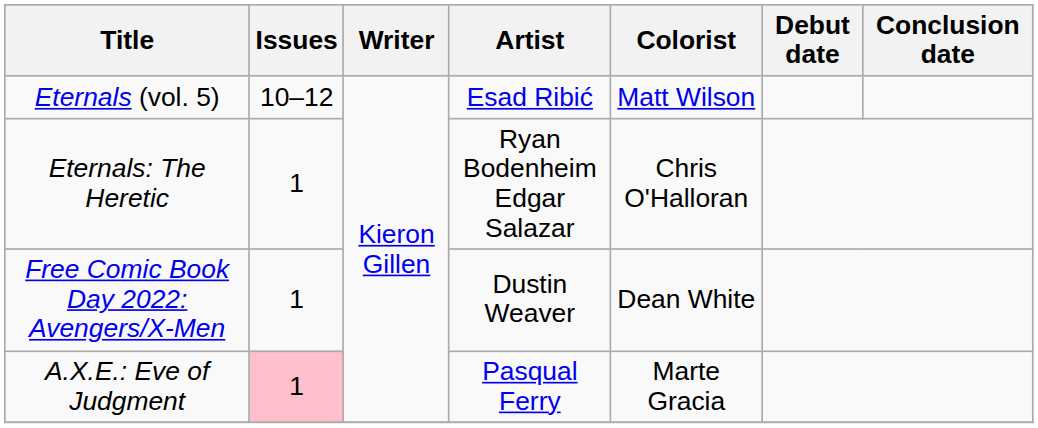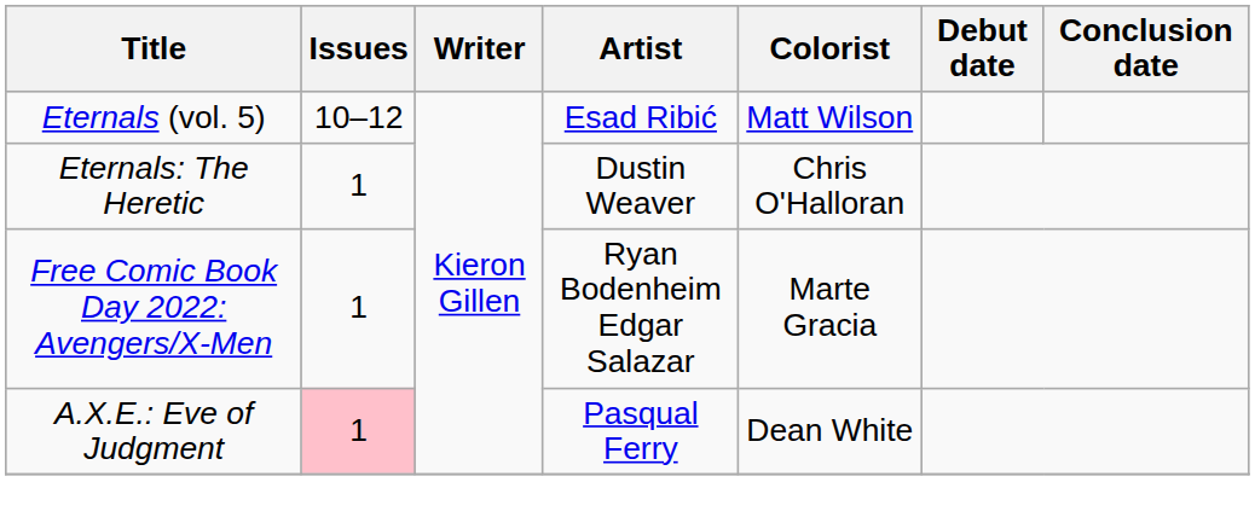Eternals: The Heretic | Artist: Ryan Bodenheim Edgar Salazar -> Dustin Weaver
Free Comic Book Day 2022: Avengers/X-Men | Artist: Dustin Weaver -> Ryan Bodenheim Edgar Salazar
Free Comic Book Day 2022: Avengers/X-Men | Colorist: Dean White -> Marte Gracia
A.X.E.: Eve of Judgment | Colorist: Marte Gracia -> Dean White
